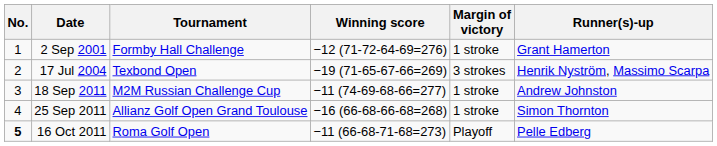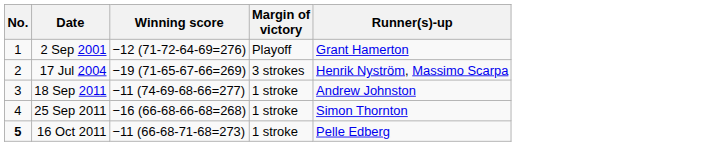- column: Tournament | Formby Hall Challenge | Texbond Open | M2M Russian Challenge Cup | Allianz Golf Open Grand Toulouse | Roma Golf Open
2 Sep 2001 | Margin of victory: 1 stroke -> Playoff
16 Oct 2011 | Margin of victory: Playoff -> 1 stroke
